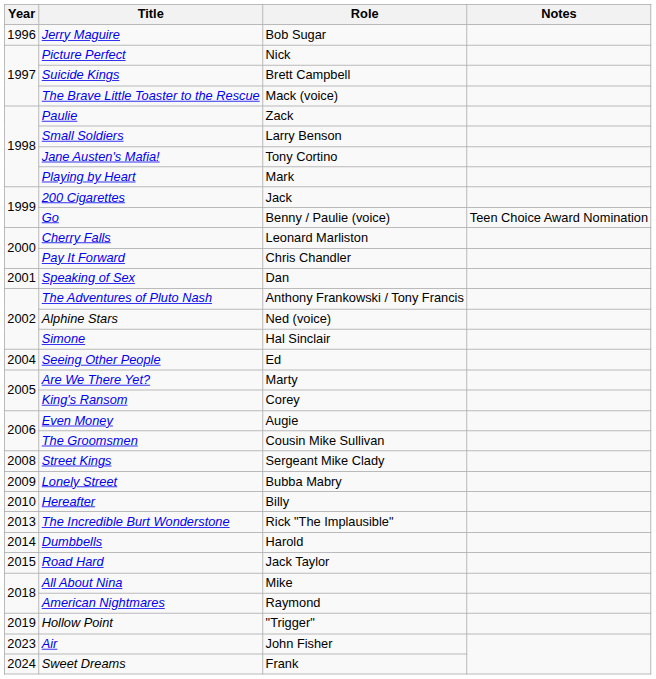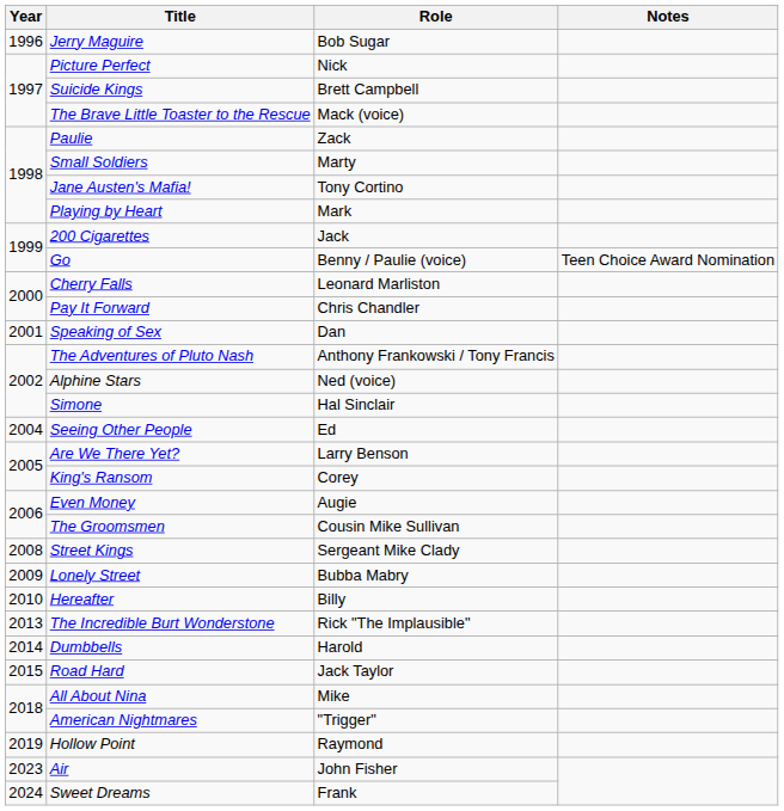Small Soldiers | Role: Larry Benson -> Marty
Are We There Yet? | Role: Marty -> Larry Benson
American Nightmares | Role: Raymond -> "Trigger"
Hollow Point | Role: "Trigger" -> Raymond
